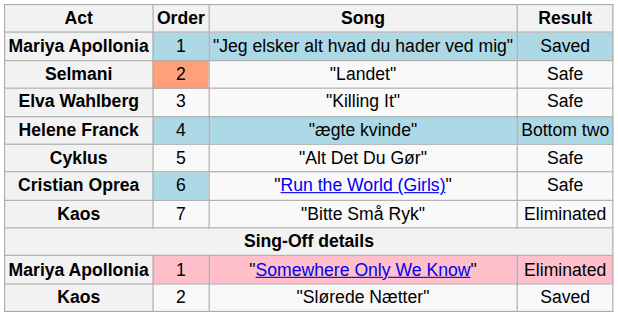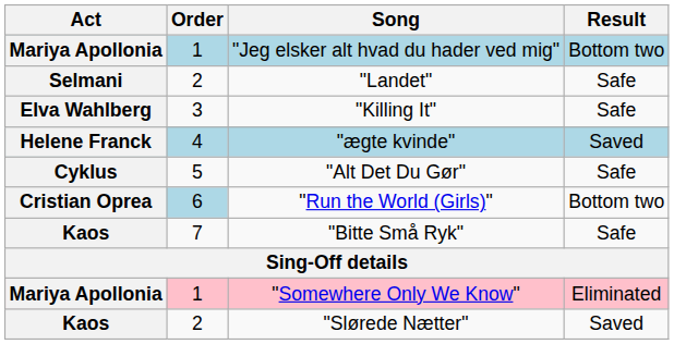"Jeg elsker alt hvad du hader ved mig" | Result: Saved -> Bottom two
"Landet" | Order: lightsalmon background -> no background
"ægte kvinde" | Result: Bottom two -> Saved
"Run the World (Girls)" | Result: Safe -> Bottom two
"Bitte Små Ryk" | Result: Eliminated -> Safe
